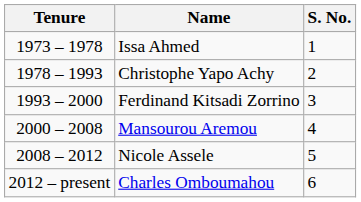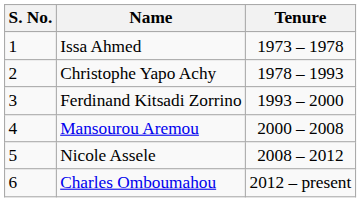columns swapped: S. No. <-> Tenure
